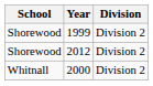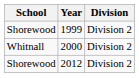rows swapped: 2000 <-> 2012
